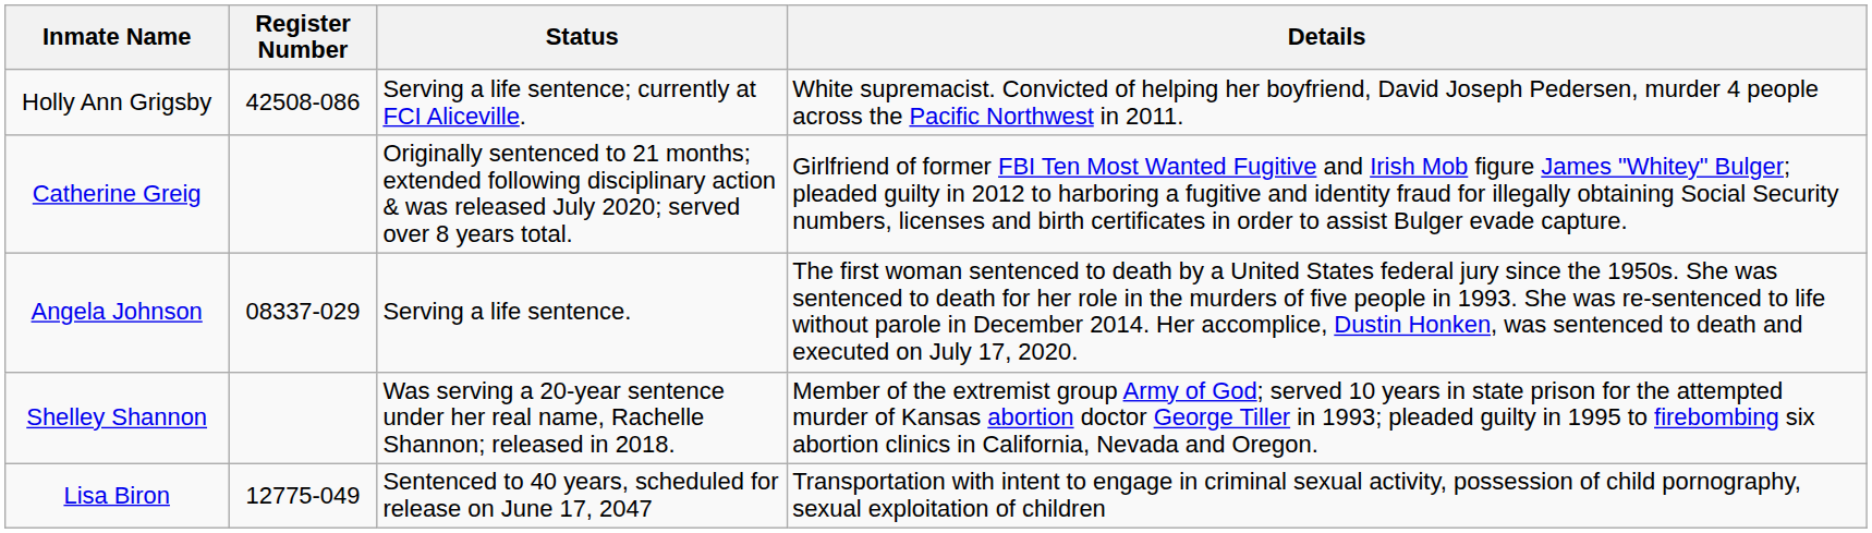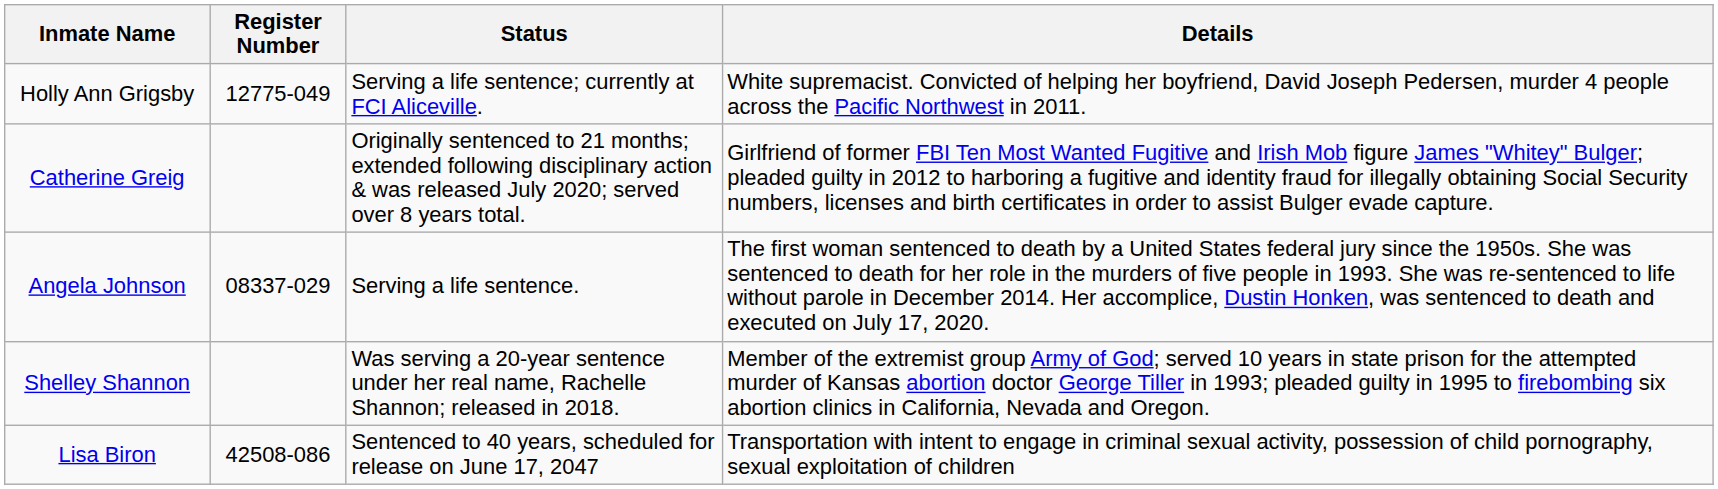Holly Ann Grigsby | Register Number: 42508-086 -> 12775-049
Lisa Biron | Register Number: 12775-049 -> 42508-086
